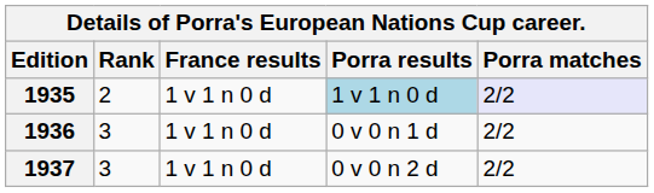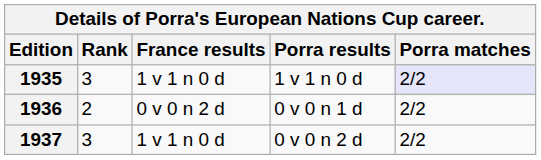1935 | Rank: 2 -> 3
1935 | Porra results: lightblue background -> no background
1936 | Rank: 3 -> 2
1936 | France results: 1 v 1 n 0 d -> 0 v 0 n 2 d
